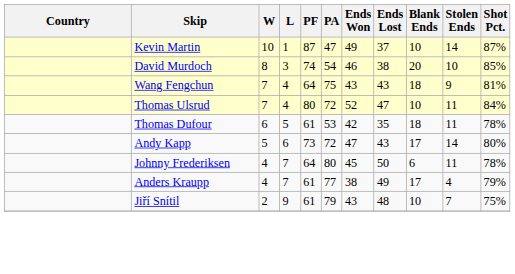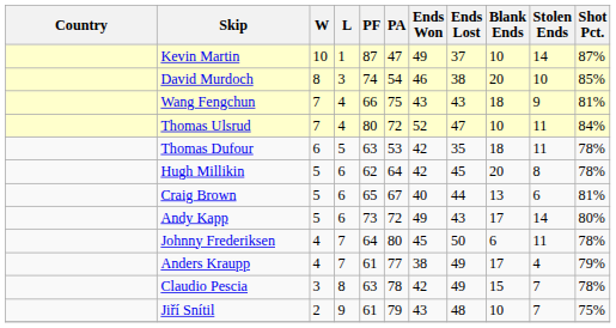Wang Fengchun | PF: 64 -> 66
Thomas Dufour | PF: 61 -> 63
+ row: Hugh Millikin | 5 | 6 | 62 | 64 | 42 | 45 | 20 | 8 | 78%
+ row: Craig Brown | 5 | 6 | 65 | 67 | 40 | 44 | 13 | 6 | 81%
Andy Kapp | Ends Won: 47 -> 49
+ row: Claudio Pescia | 3 | 8 | 63 | 78 | 42 | 49 | 15 | 7 | 78%
